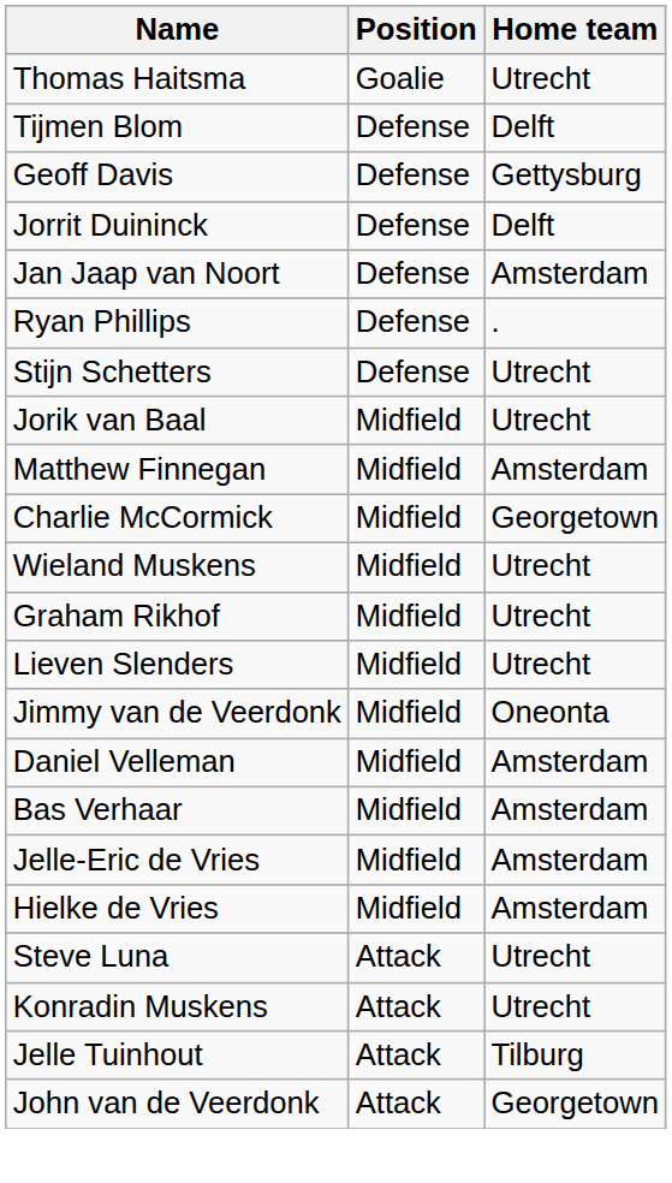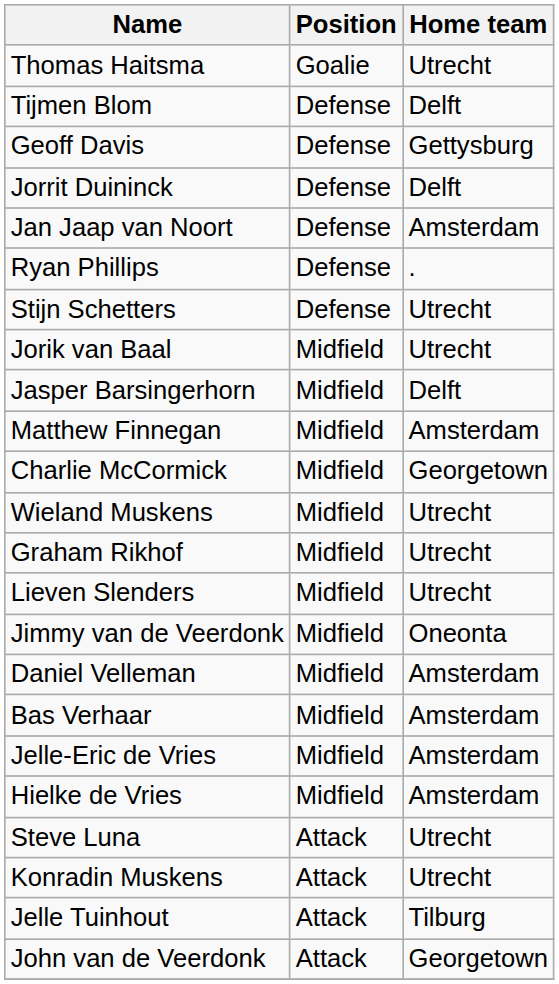+ row: Jasper Barsingerhorn | Midfield | Delft
